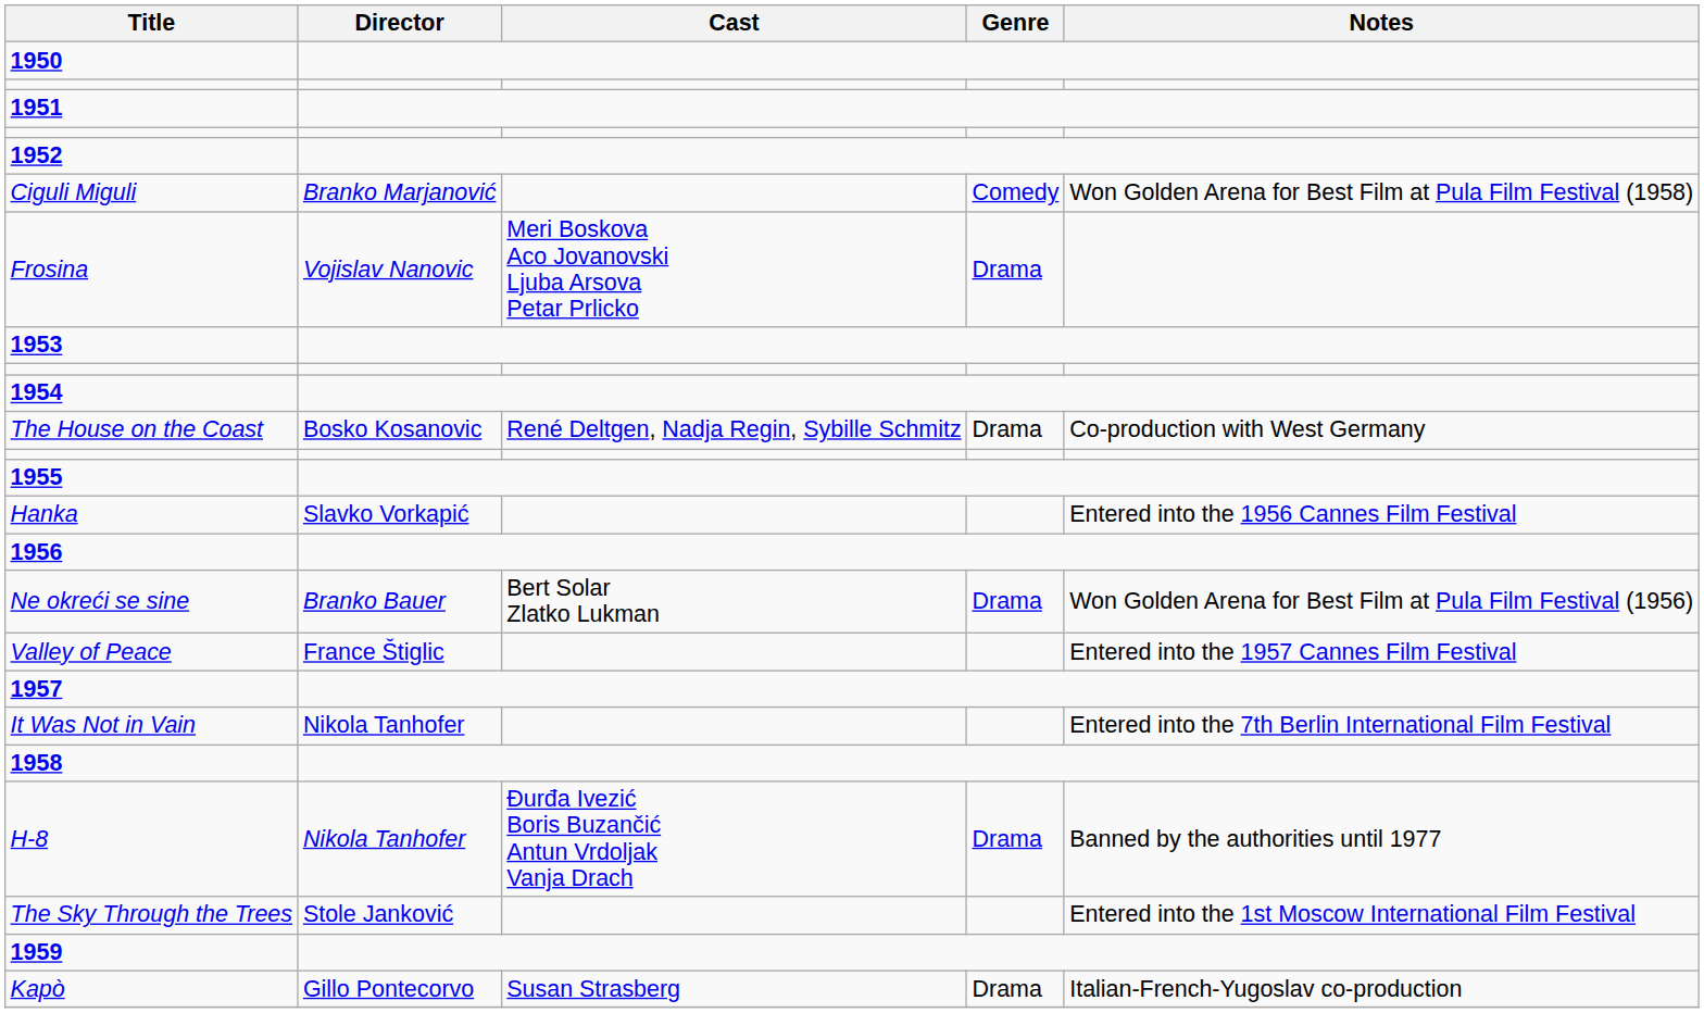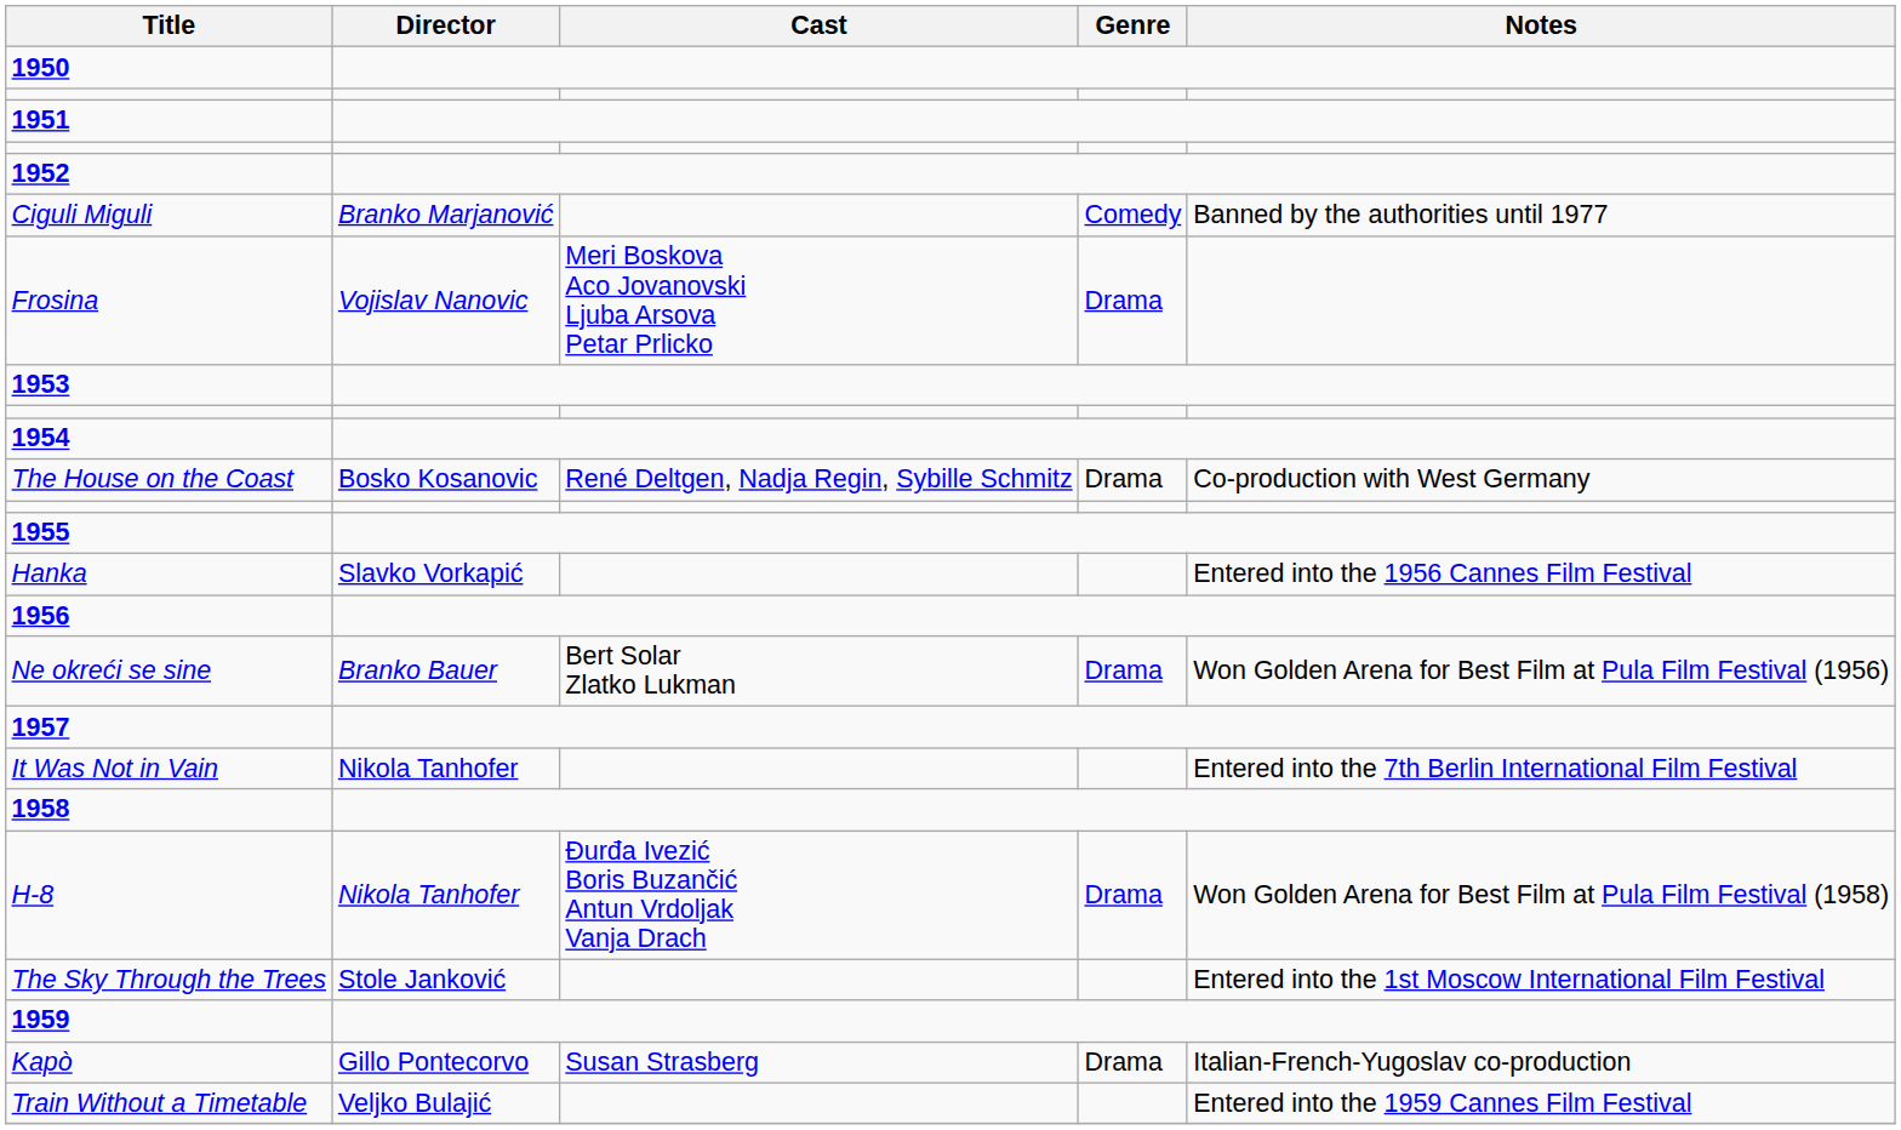Ciguli Miguli | Notes: Won Golden Arena for Best Film at Pula Film Festival (1958) -> Banned by the authorities until 1977
- row: Valley of Peace | France Štiglic | Entered into the 1957 Cannes Film Festival
H-8 | Notes: Banned by the authorities until 1977 -> Won Golden Arena for Best Film at Pula Film Festival (1958)
+ row: Train Without a Timetable | Veljko Bulajić | Entered into the 1959 Cannes Film Festival
